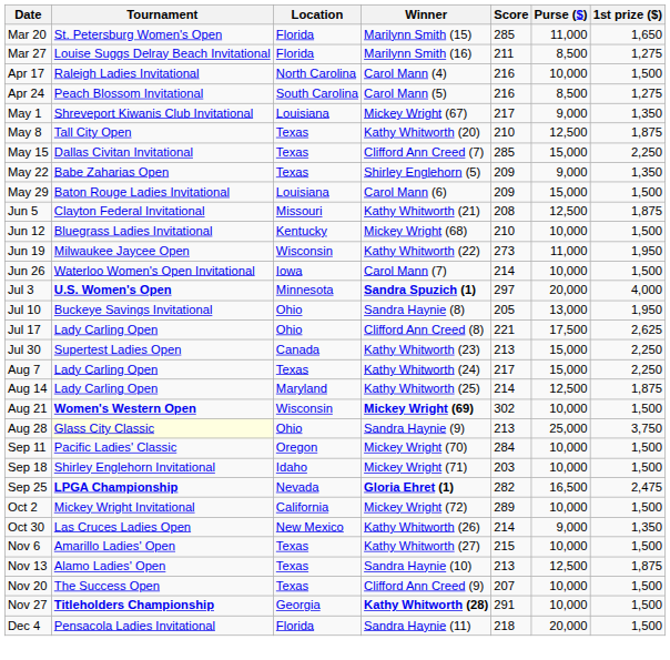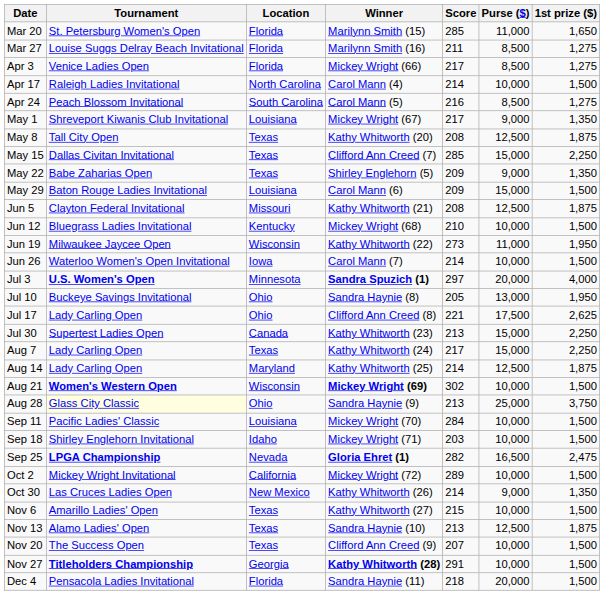+ row: Apr 3 | Venice Ladies Open | Florida | Mickey Wright (66) | 217 | 8,500 | 1,275
Apr 17 | Score: 216 -> 214
May 8 | Score: 210 -> 208
Sep 11 | Location: Oregon -> Louisiana
